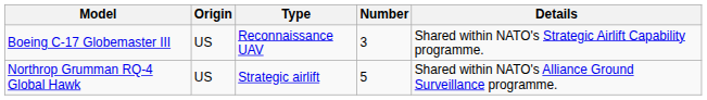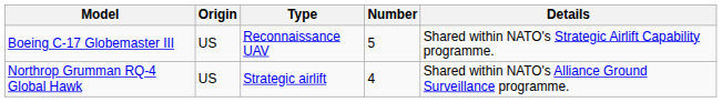Boeing C-17 Globemaster III | Number: 3 -> 5
Northrop Grumman RQ-4 Global Hawk | Number: 5 -> 4
